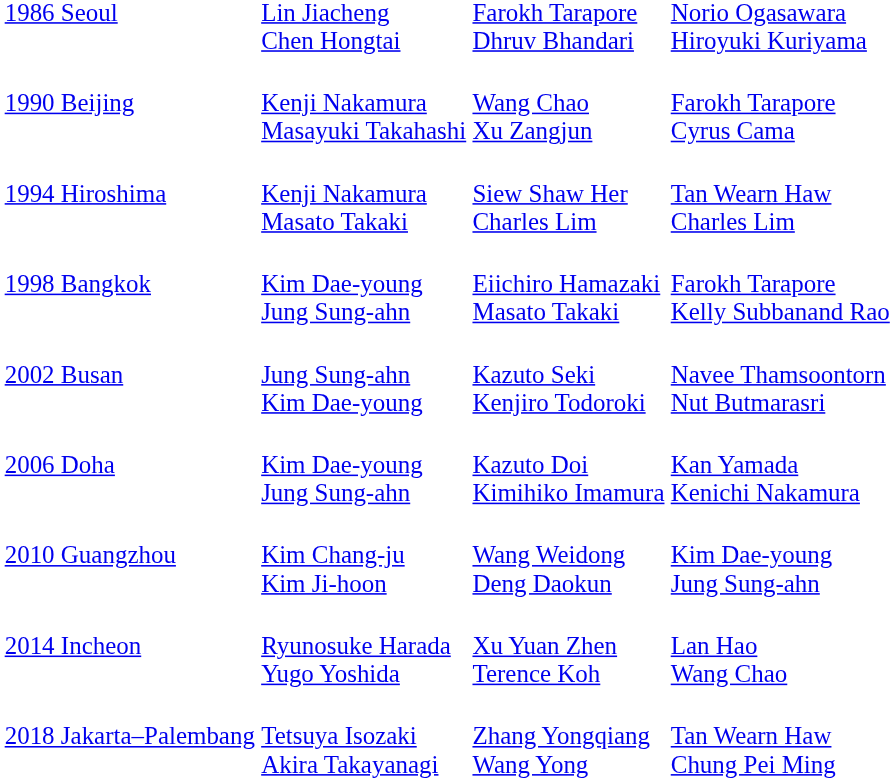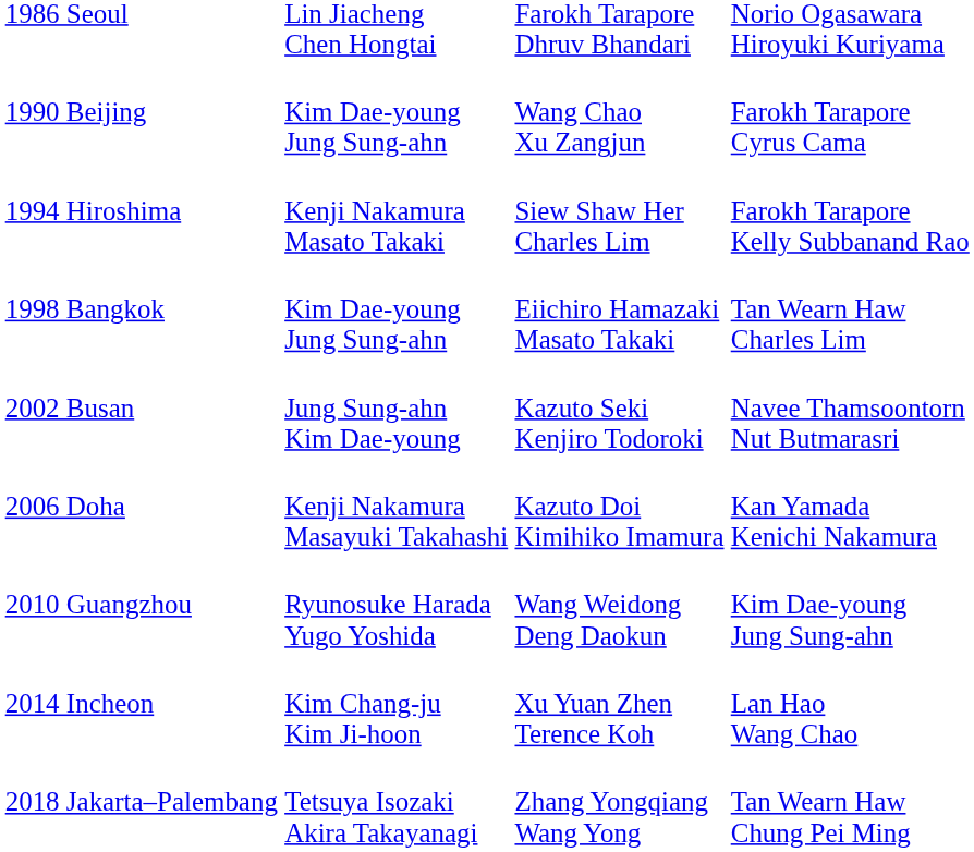1990 Beijing | column 2: Kenji Nakamura Masayuki Takahashi -> Kim Dae-young Jung Sung-ahn
1994 Hiroshima | column 4: Tan Wearn Haw Charles Lim -> Farokh Tarapore Kelly Subbanand Rao
1998 Bangkok | column 4: Farokh Tarapore Kelly Subbanand Rao -> Tan Wearn Haw Charles Lim
2006 Doha | column 2: Kim Dae-young Jung Sung-ahn -> Kenji Nakamura Masayuki Takahashi
2010 Guangzhou | column 2: Kim Chang-ju Kim Ji-hoon -> Ryunosuke Harada Yugo Yoshida
2014 Incheon | column 2: Ryunosuke Harada Yugo Yoshida -> Kim Chang-ju Kim Ji-hoon
